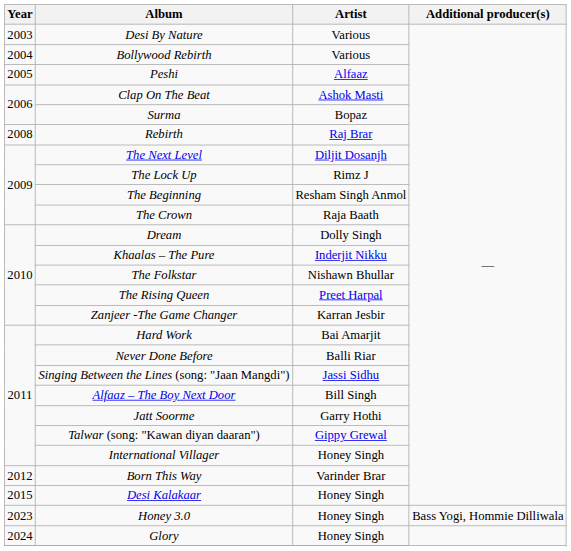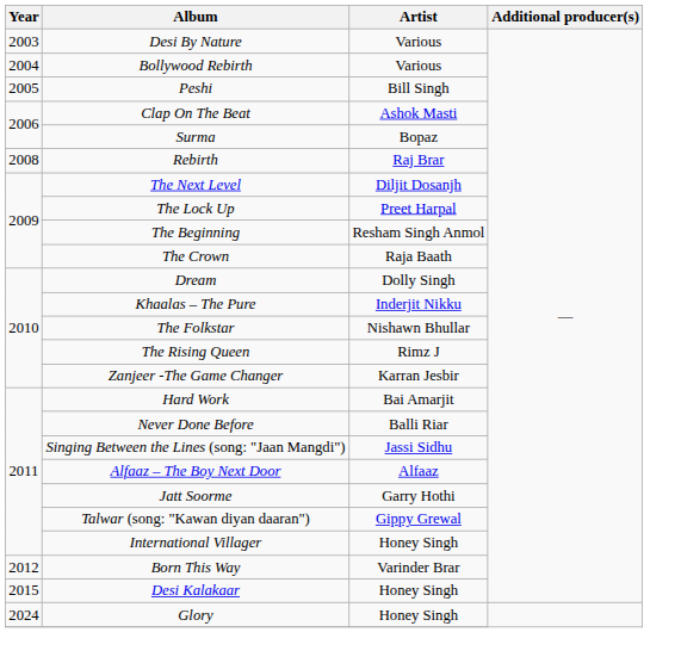Peshi | Artist: Alfaaz -> Bill Singh
The Lock Up | Artist: Rimz J -> Preet Harpal
The Rising Queen | Artist: Preet Harpal -> Rimz J
Alfaaz – The Boy Next Door | Artist: Bill Singh -> Alfaaz
- row: 2023 | Honey 3.0 | Honey Singh | Bass Yogi, Hommie Dilliwala
